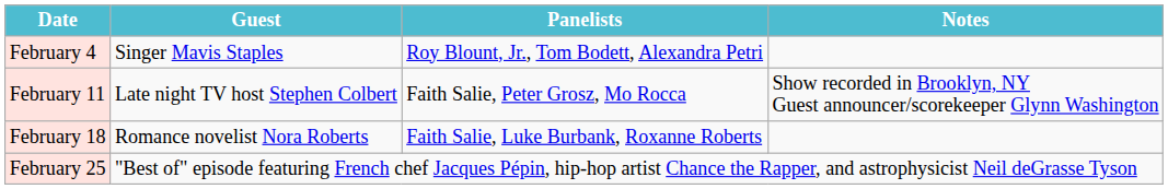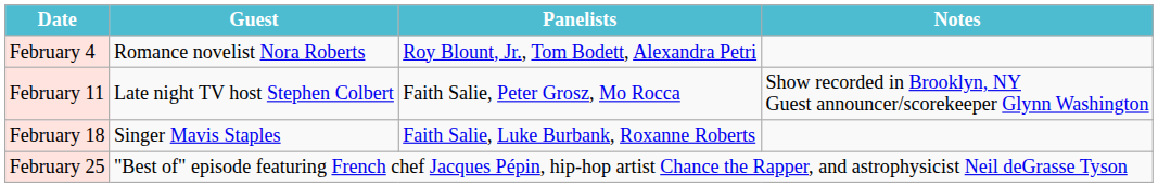February 4 | Guest: Singer Mavis Staples -> Romance novelist Nora Roberts
February 18 | Guest: Romance novelist Nora Roberts -> Singer Mavis Staples
